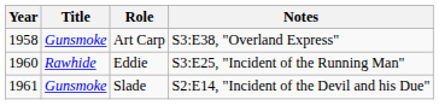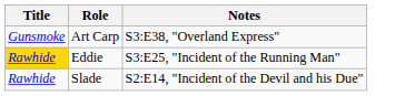- column: Year | 1958 | 1960 | 1961
Eddie | Title: no background -> gold background
Slade | Title: Gunsmoke -> Rawhide
